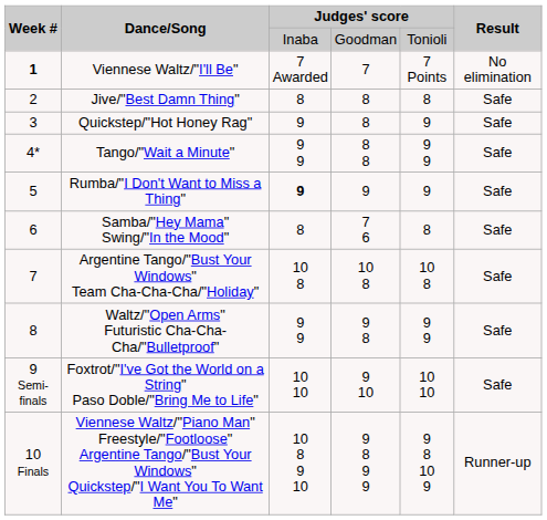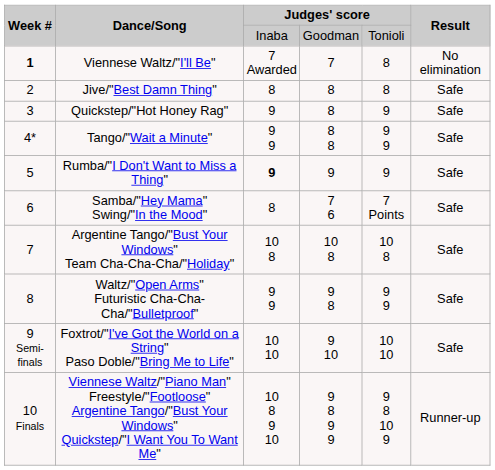Viennese Waltz/"I'll Be" | column 5: 7 Points -> 8
Samba/"Hey Mama" Swing/"In the Mood" | column 5: 8 -> 7 Points
